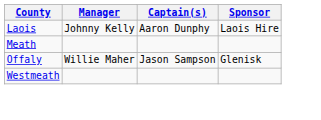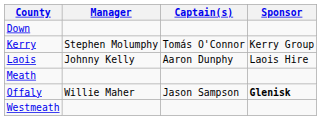+ row: Down
+ row: Kerry | Stephen Molumphy | Tomás O'Connor | Kerry Group
Offaly | Sponsor: normal -> bold
